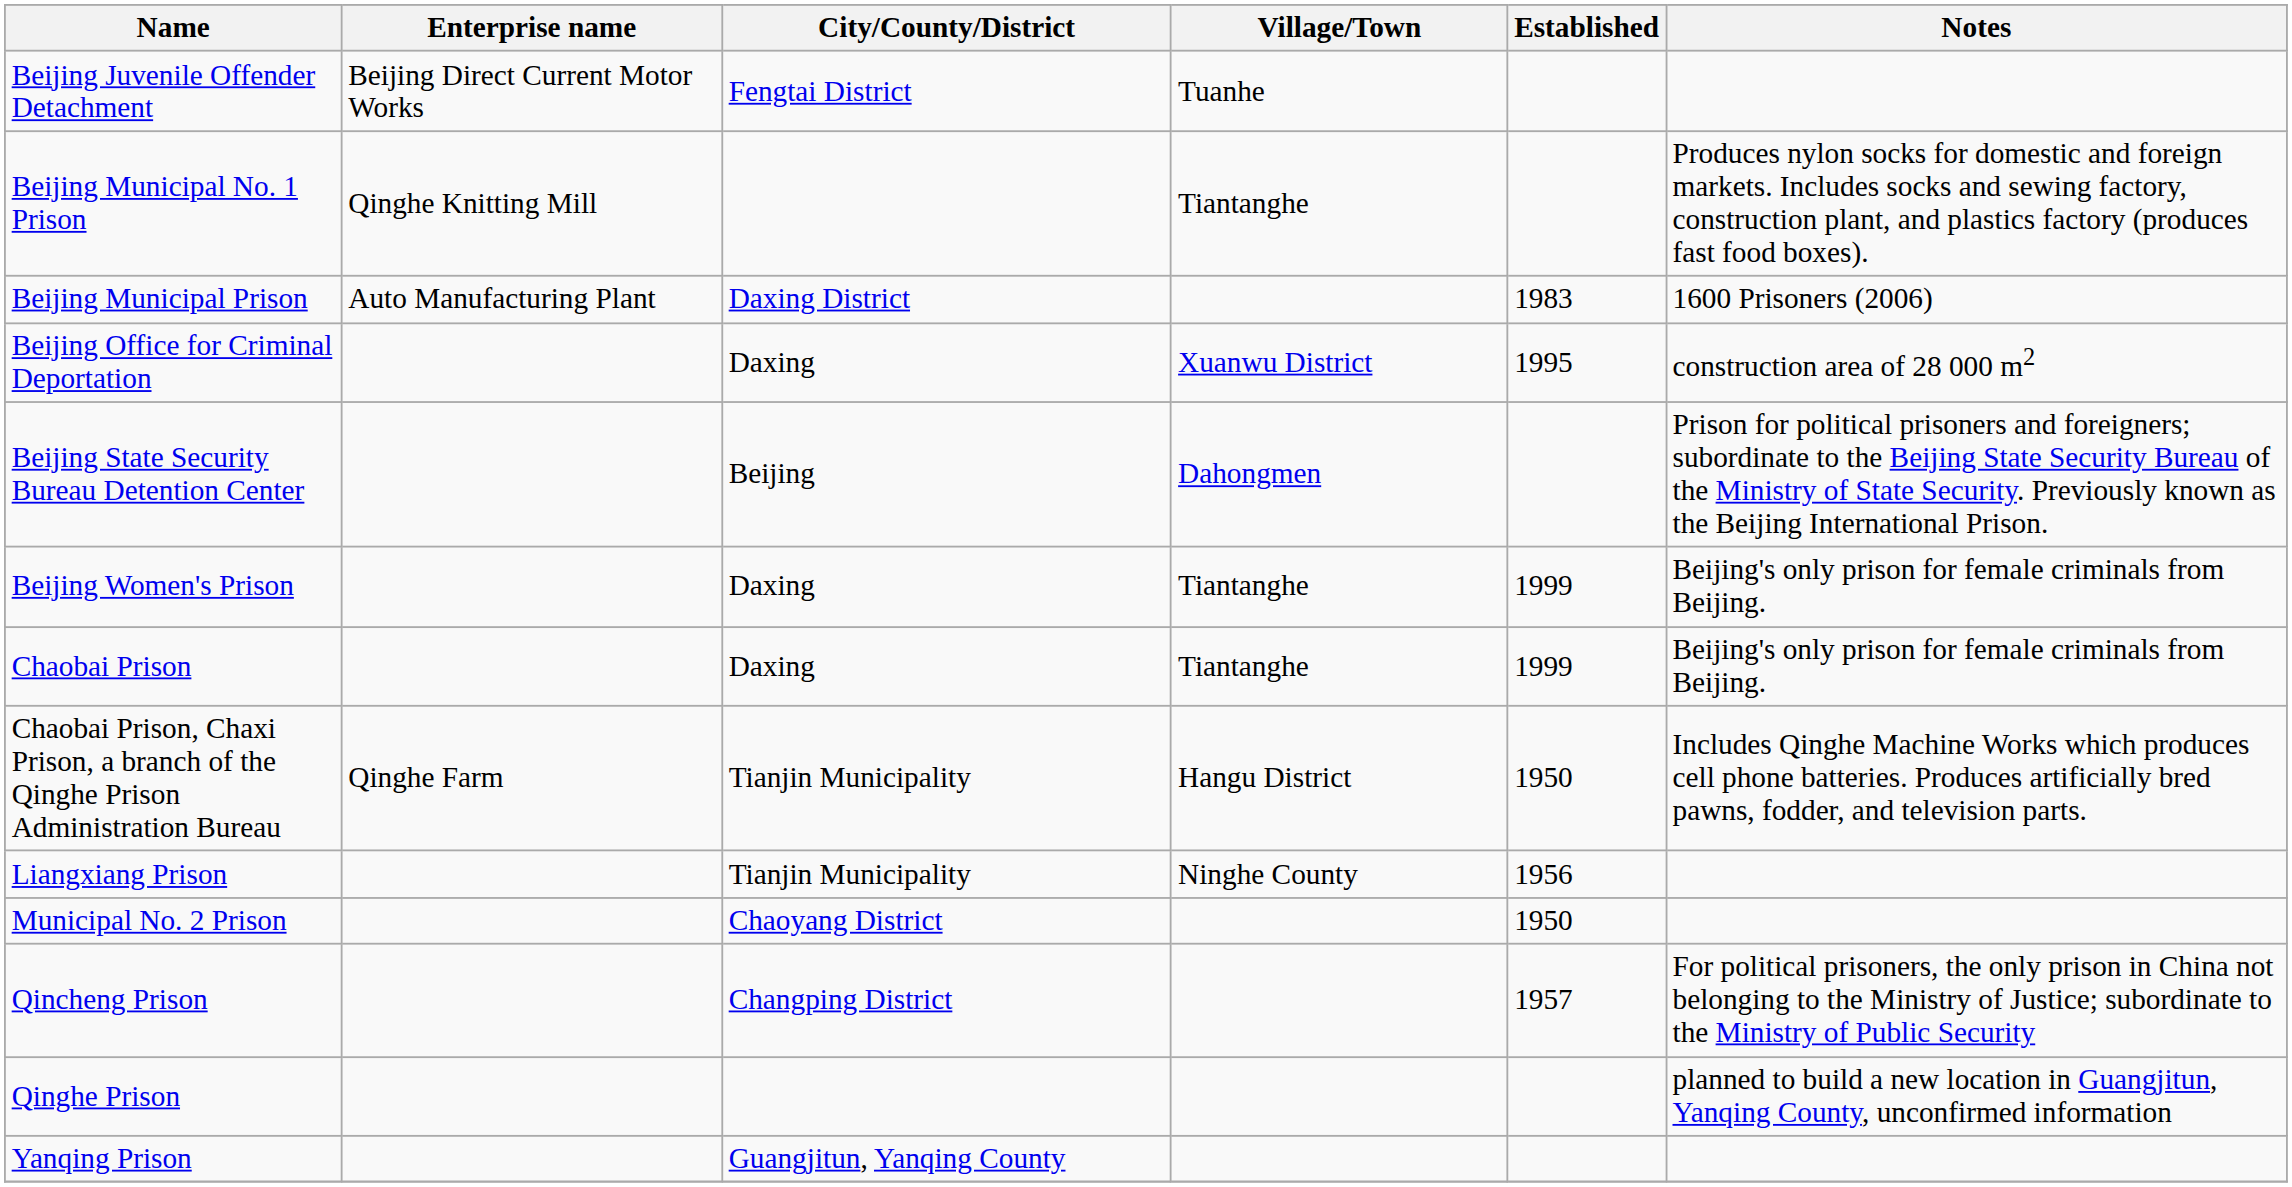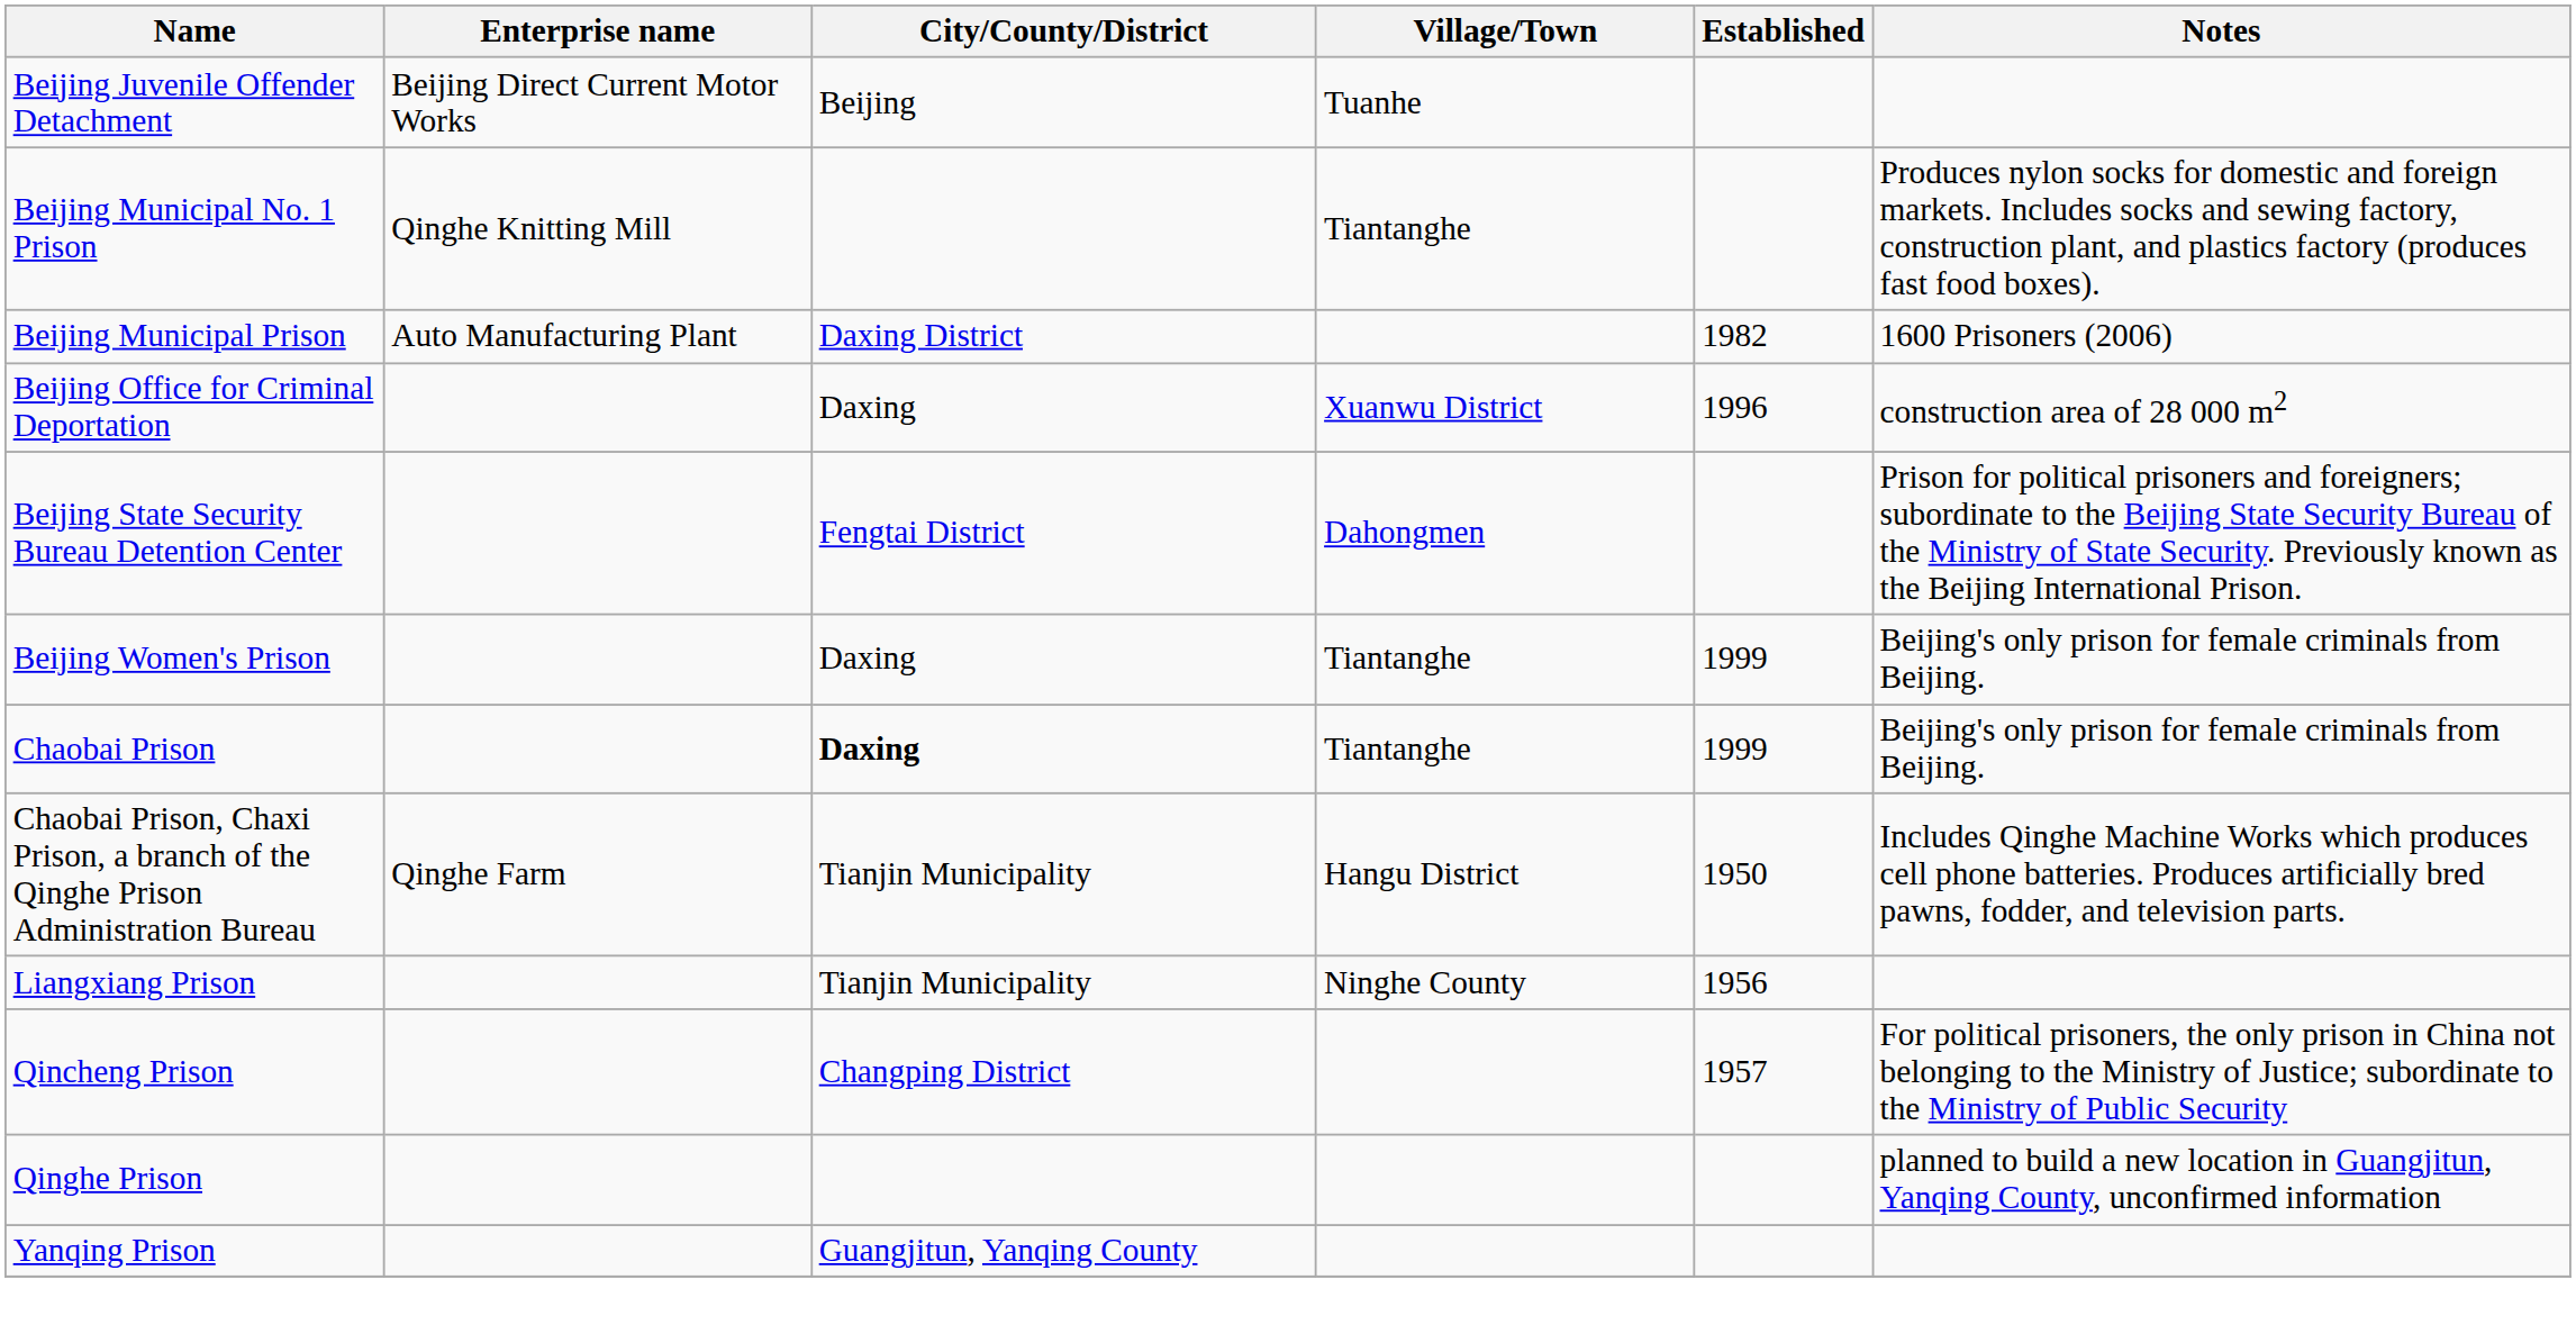Beijing Juvenile Offender Detachment | City/County/District: Fengtai District -> Beijing
Beijing Municipal Prison | Established: 1983 -> 1982
Beijing Office for Criminal Deportation | Established: 1995 -> 1996
Beijing State Security Bureau Detention Center | City/County/District: Beijing -> Fengtai District
Chaobai Prison | City/County/District: normal -> bold
- row: Municipal No. 2 Prison | Chaoyang District | 1950
